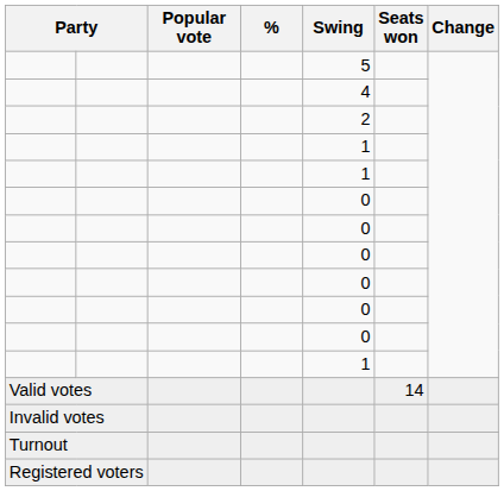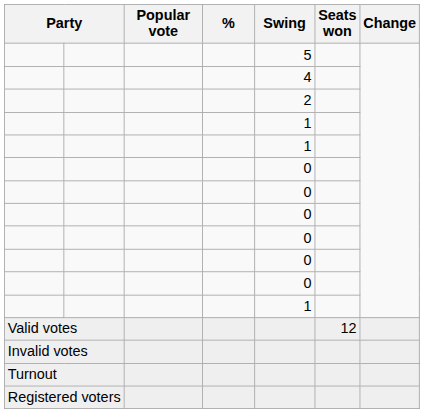Valid votes | Seats won: 14 -> 12
